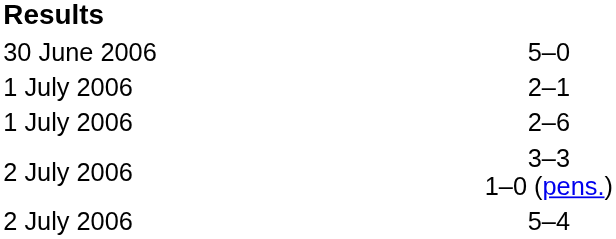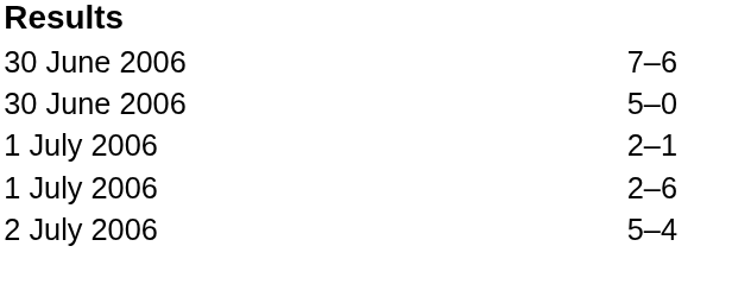+ row: 30 June 2006 | 7–6
- row: 2 July 2006 | 3–3 1–0 (pens.)
